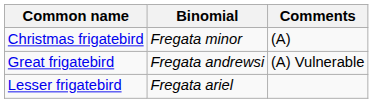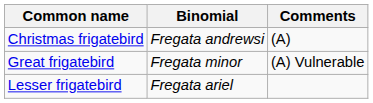Christmas frigatebird | Binomial: Fregata minor -> Fregata andrewsi
Great frigatebird | Binomial: Fregata andrewsi -> Fregata minor
